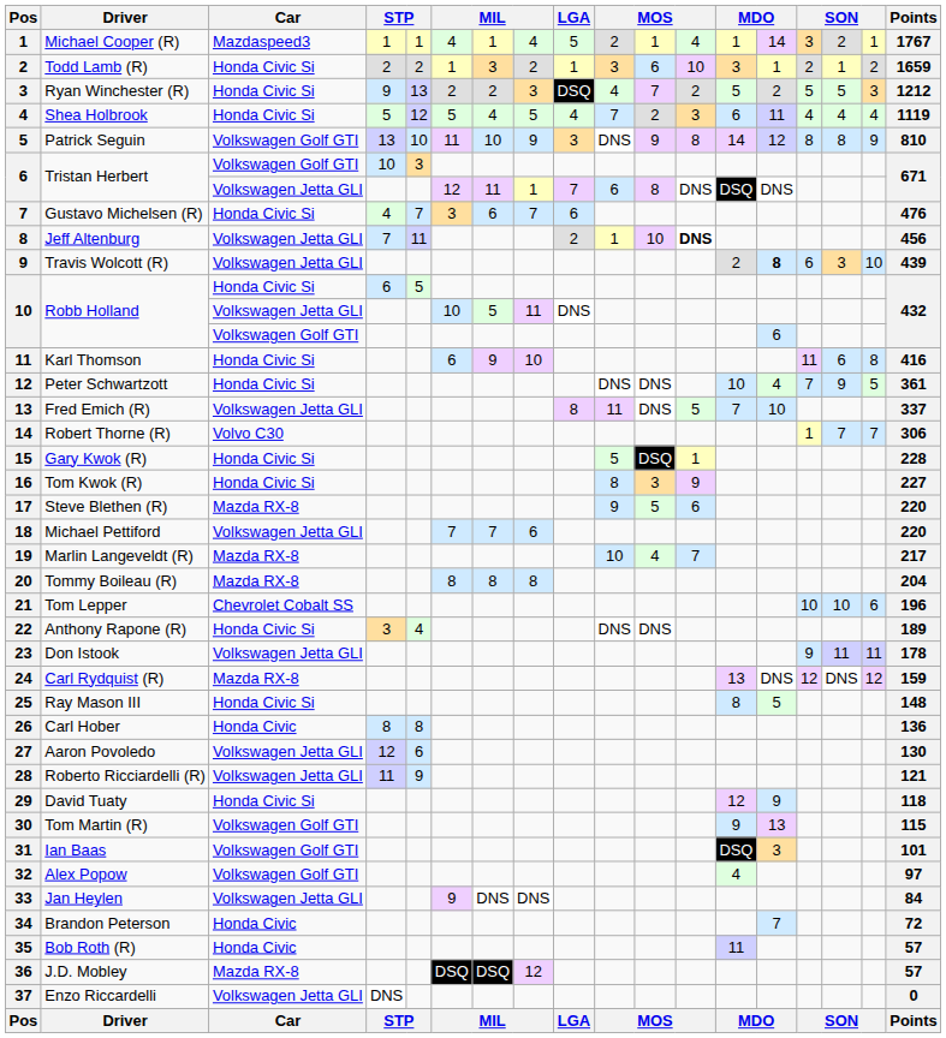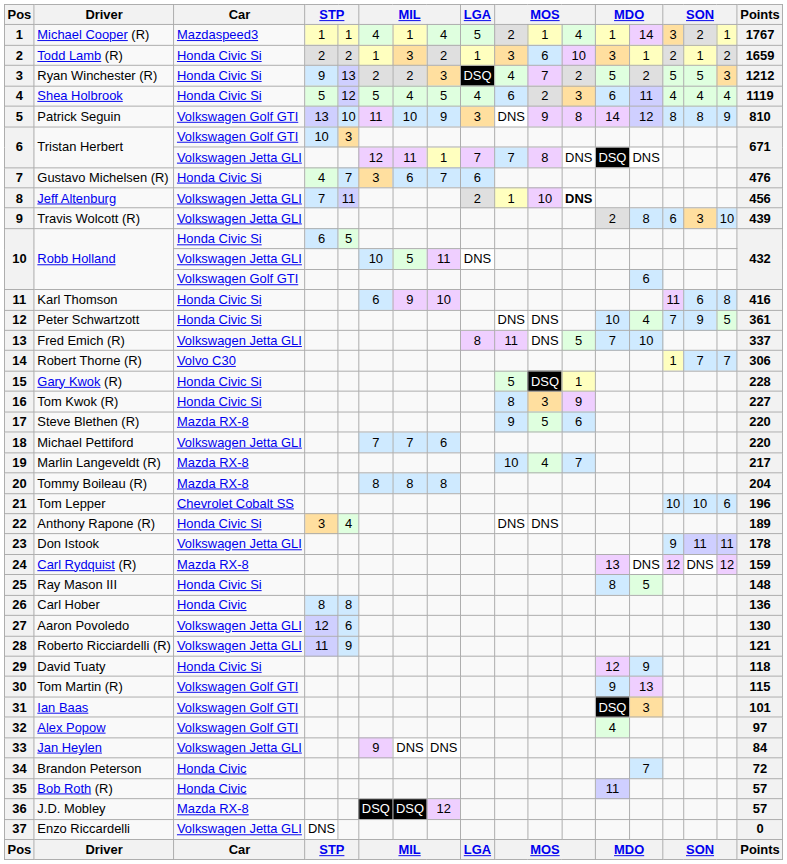Shea Holbrook | column 10: 7 -> 6
Tristan Herbert / Volkswagen Jetta GLI | column 10: 6 -> 7
Travis Wolcott (R) | column 14: bold -> normal
